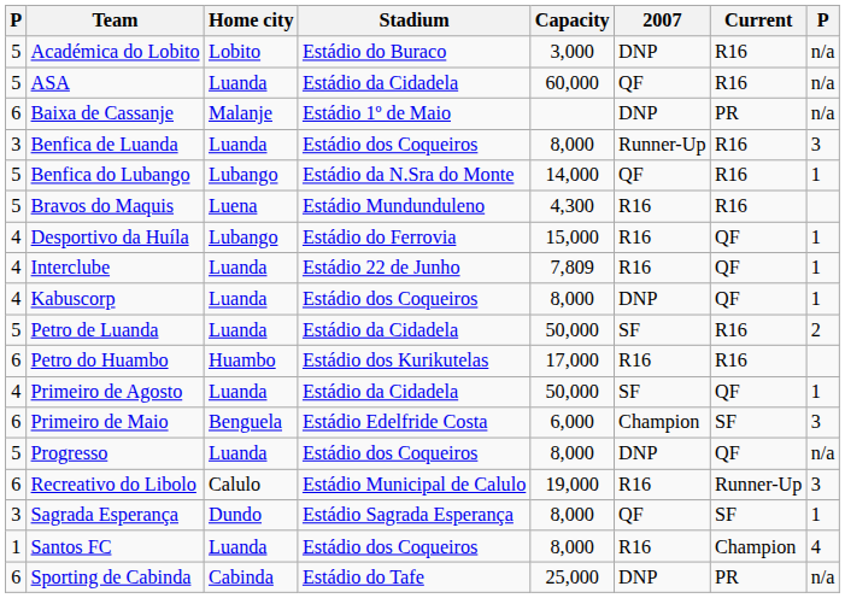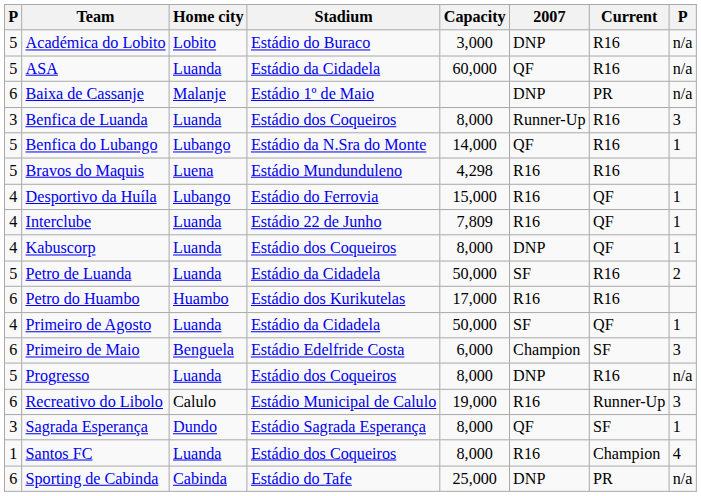Bravos do Maquis | Capacity: 4,300 -> 4,298
Progresso | Current: QF -> R16
